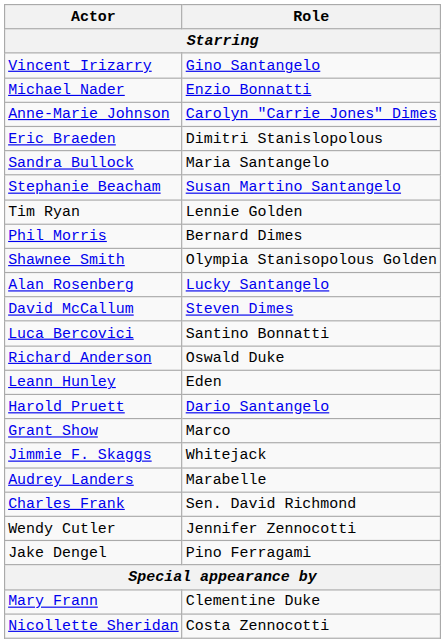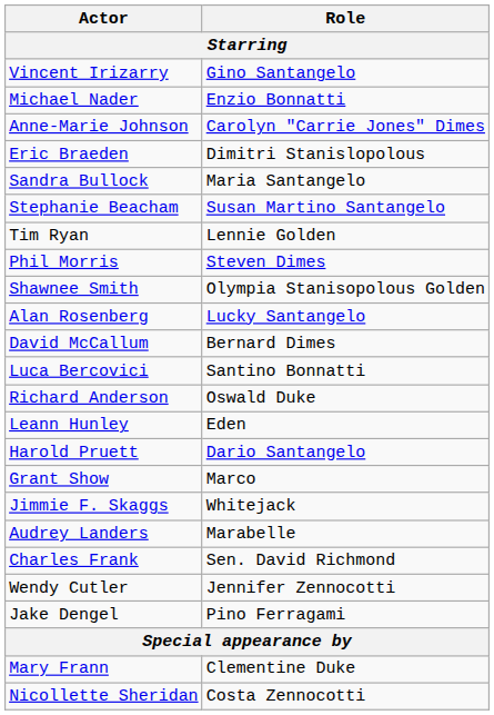Phil Morris | Role: Bernard Dimes -> Steven Dimes
David McCallum | Role: Steven Dimes -> Bernard Dimes
